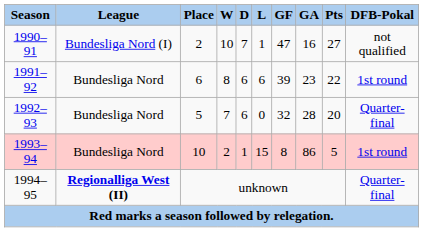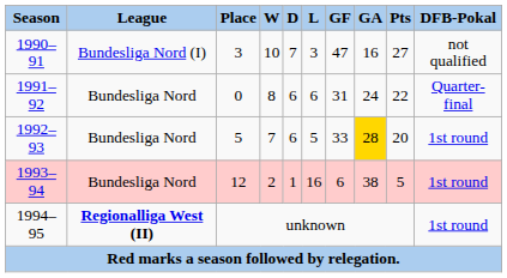1990–91 | Place: 2 -> 3
1990–91 | L: 1 -> 3
1991–92 | Place: 6 -> 0
1991–92 | GF: 39 -> 31
1991–92 | GA: 23 -> 24
1991–92 | DFB-Pokal: 1st round -> Quarter-final
1992–93 | L: 0 -> 5
1992–93 | GF: 32 -> 33
1992–93 | GA: no background -> gold background
1992–93 | DFB-Pokal: Quarter-final -> 1st round
1993–94 | Place: 10 -> 12
1993–94 | L: 15 -> 16
1993–94 | GF: 8 -> 6
1993–94 | GA: 86 -> 38
1994–95 | DFB-Pokal: Quarter-final -> 1st round
